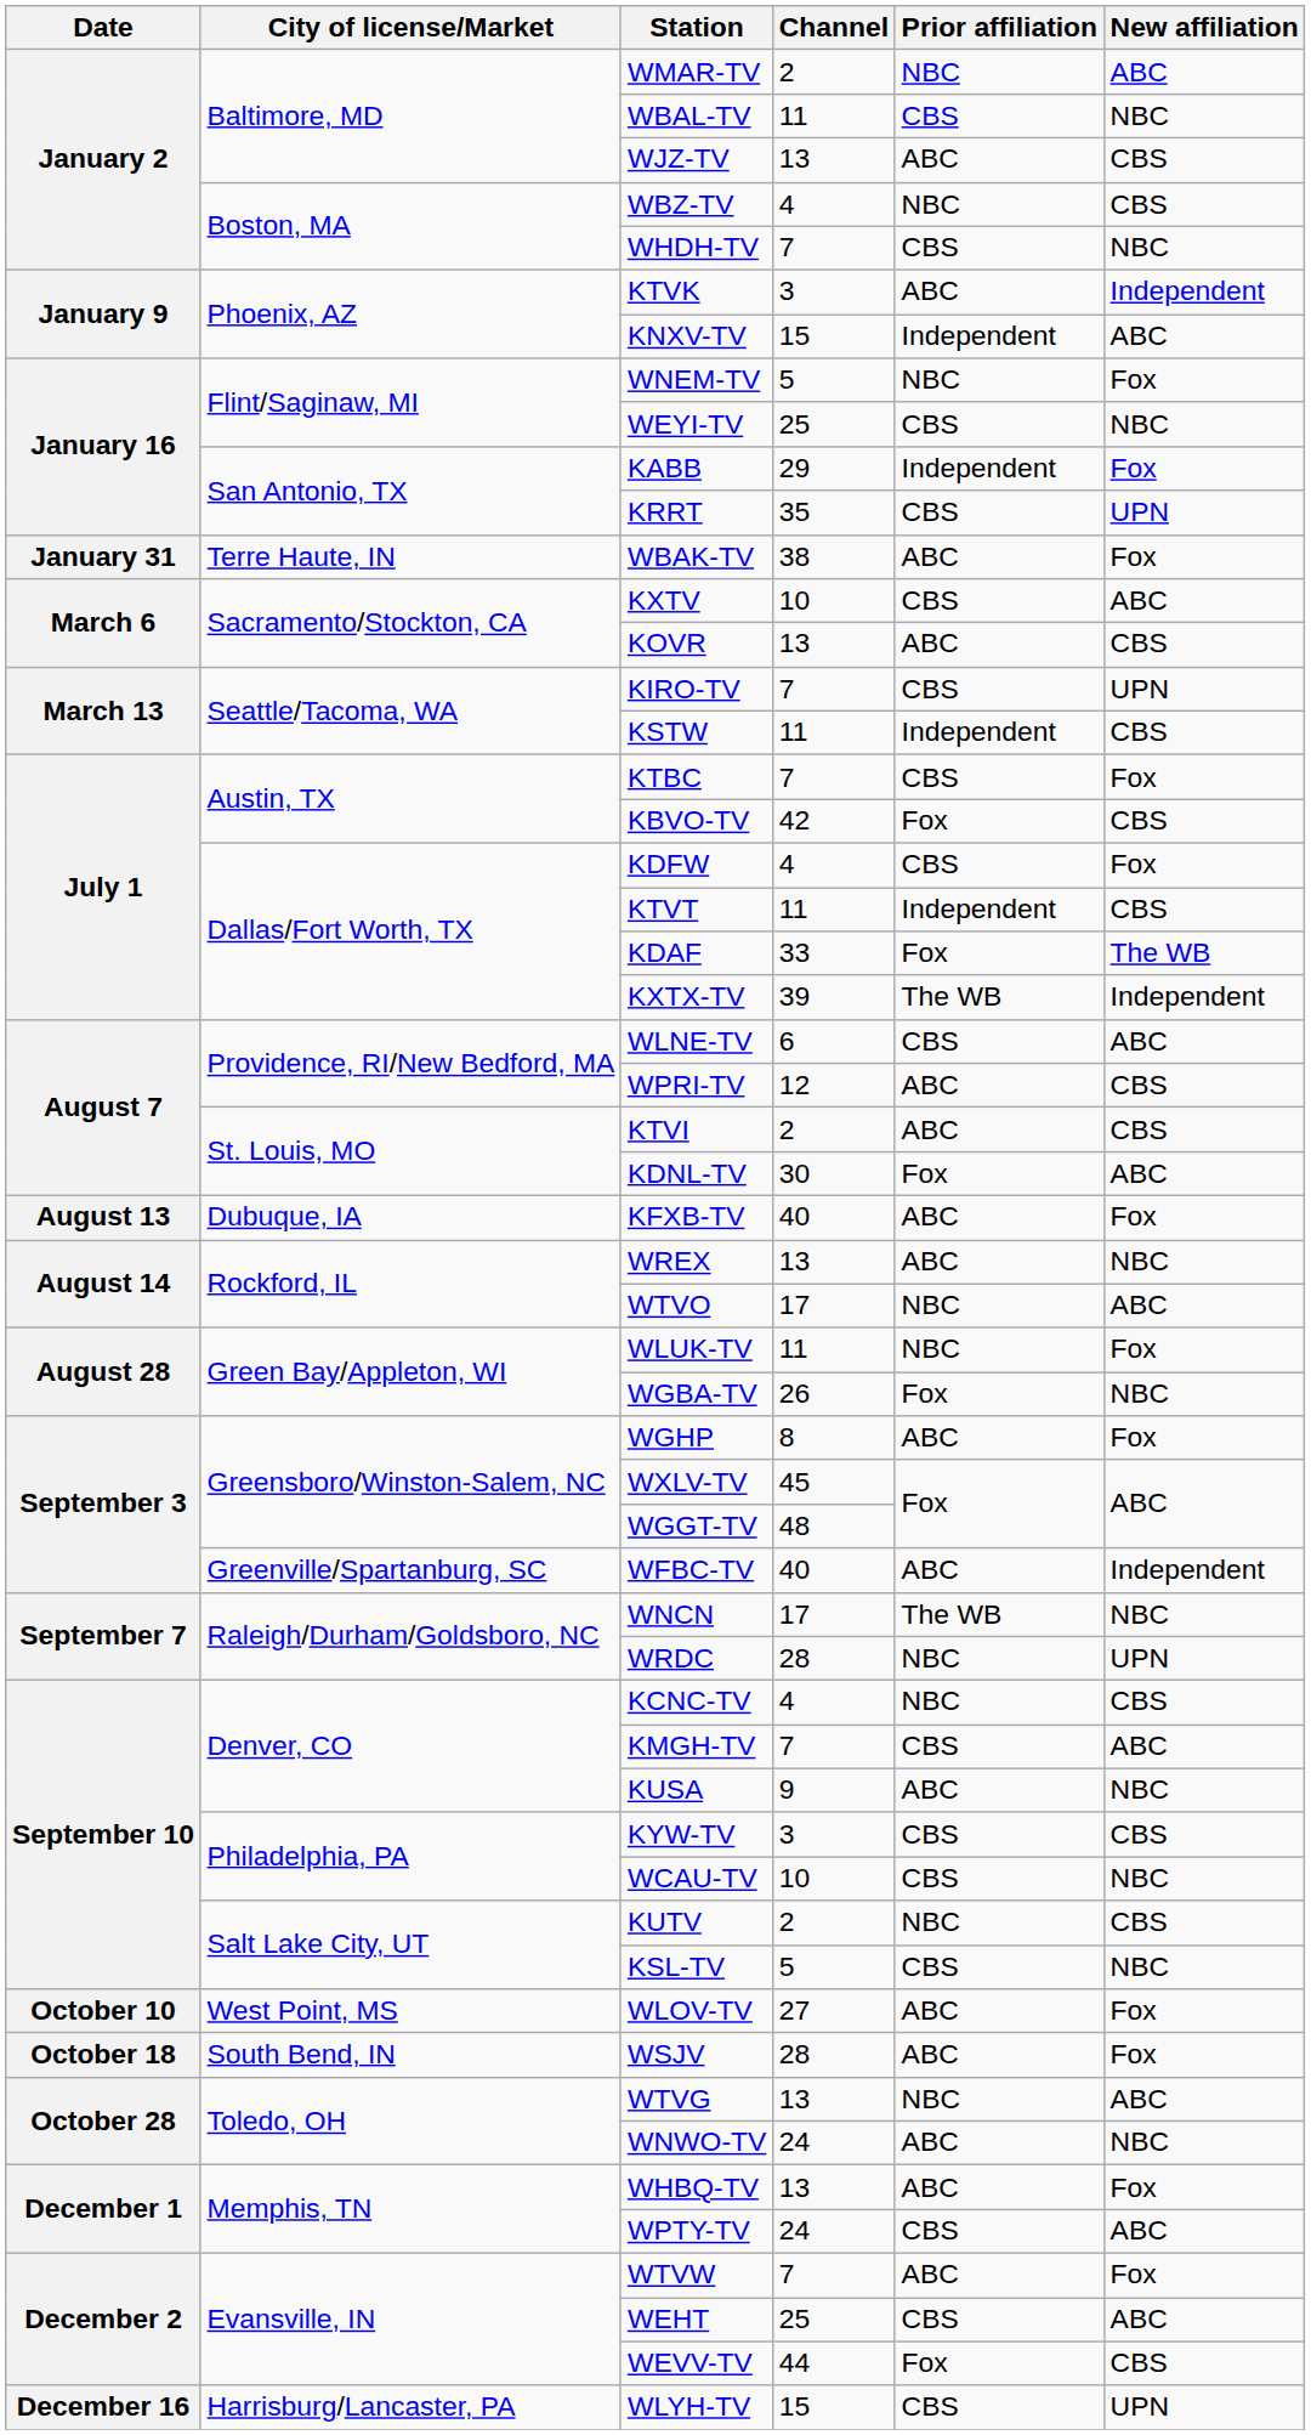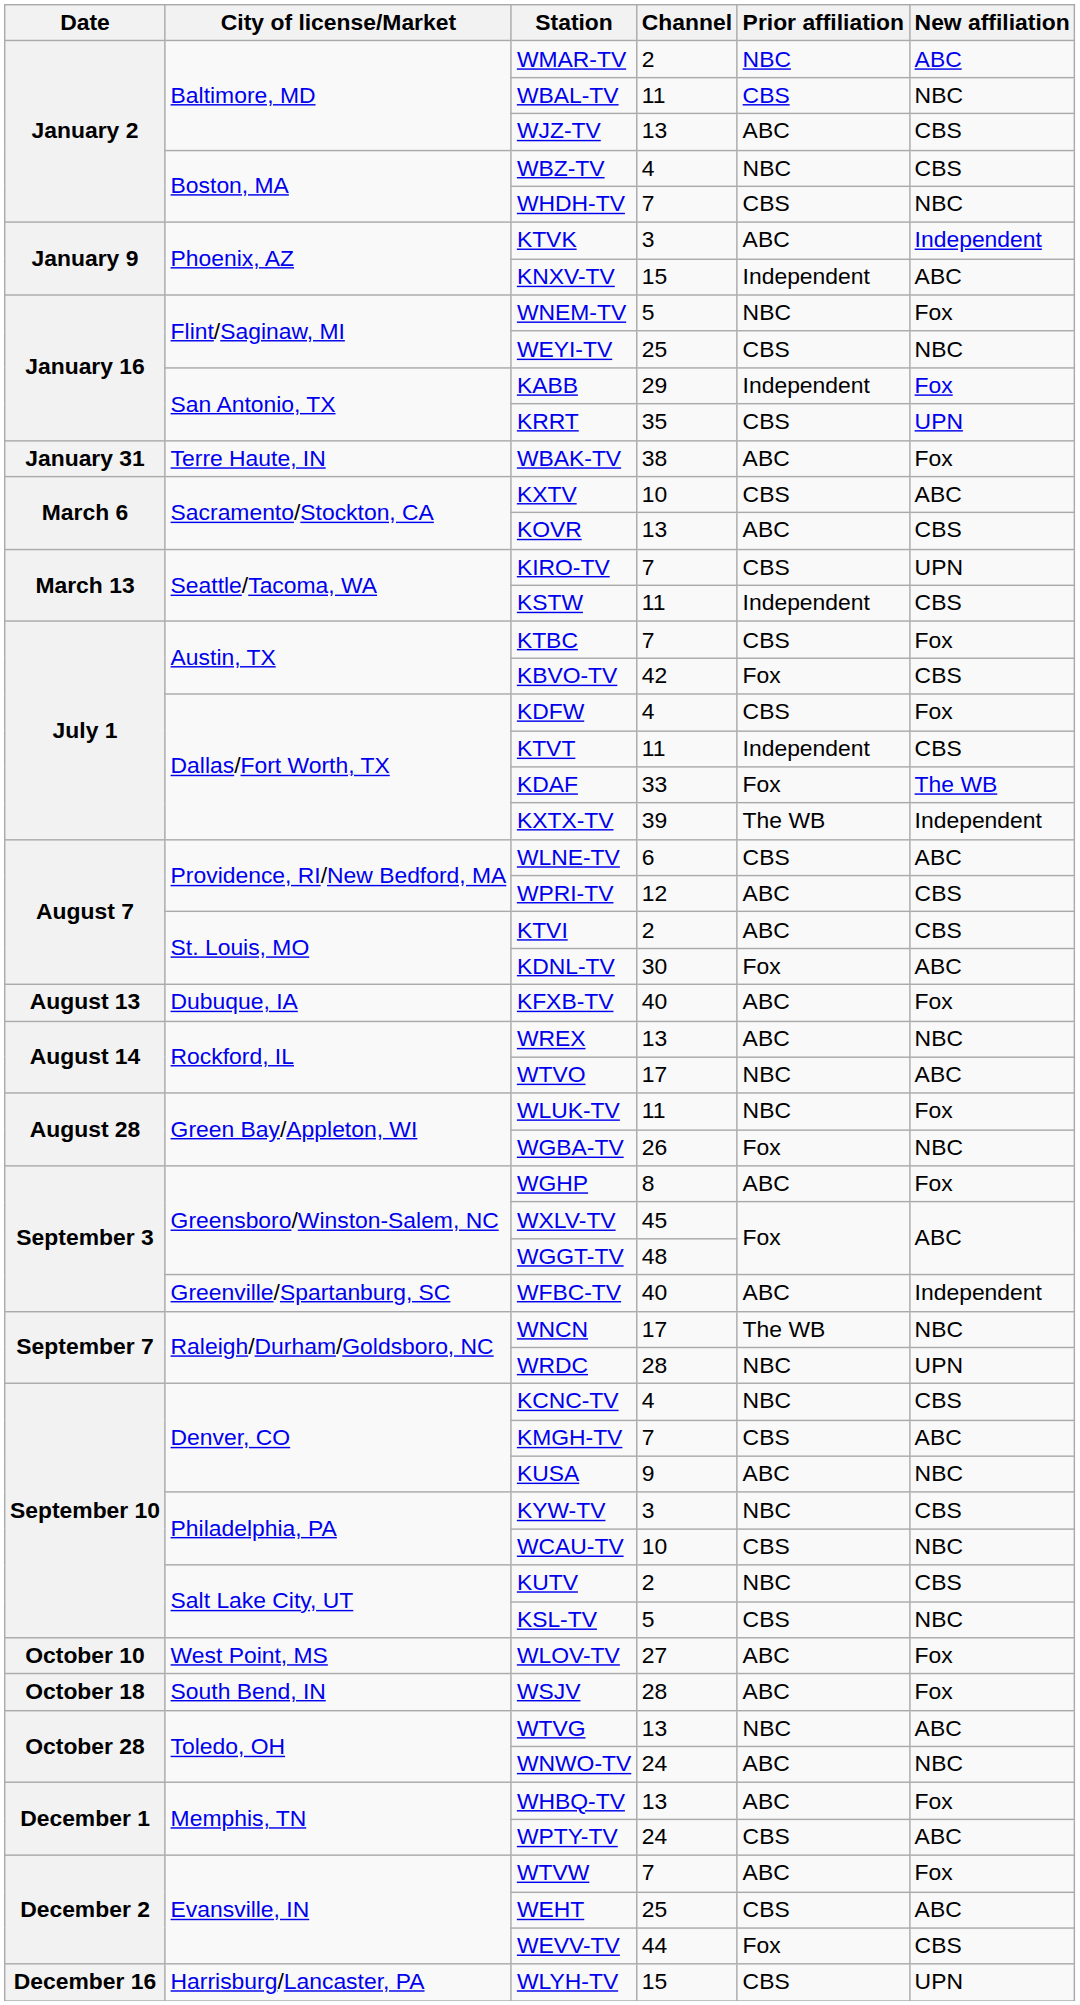KYW-TV | Prior affiliation: CBS -> NBC
